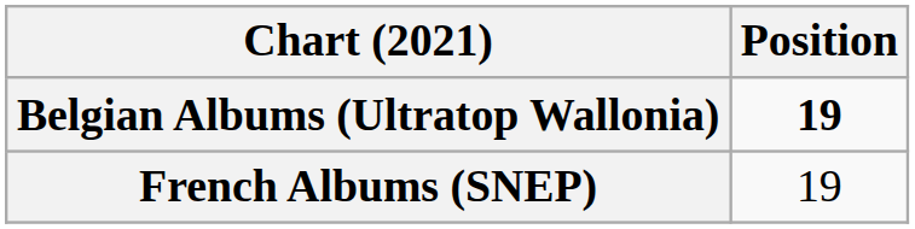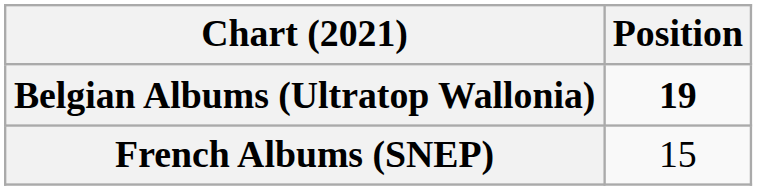French Albums (SNEP) | Position: 19 -> 15
